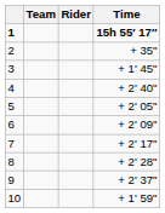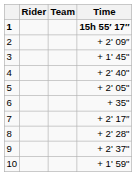columns swapped: Rider <-> Team
2 | Time: + 35" -> + 2' 09″
6 | Time: + 2' 09″ -> + 35"
